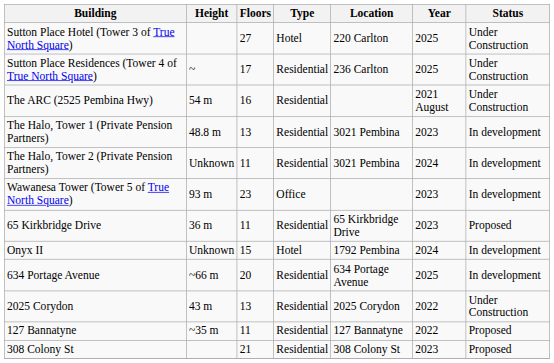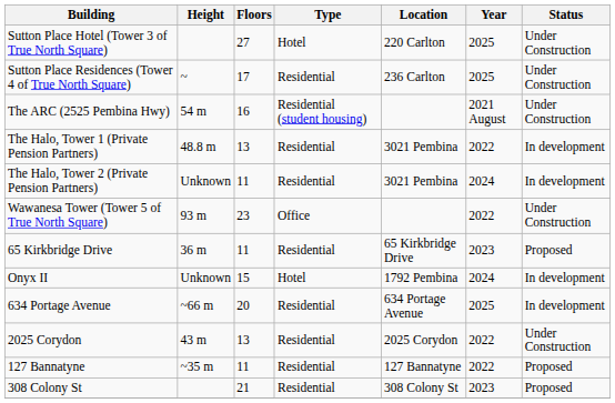The ARC (2525 Pembina Hwy) | Type: Residential -> Residential (student housing)
The Halo, Tower 1 (Private Pension Partners) | Year: 2023 -> 2022
Wawanesa Tower (Tower 5 of True North Square) | Year: 2023 -> 2022
Wawanesa Tower (Tower 5 of True North Square) | Status: In development -> Under Construction
